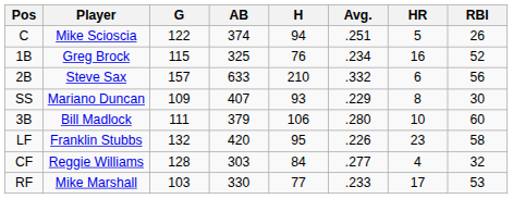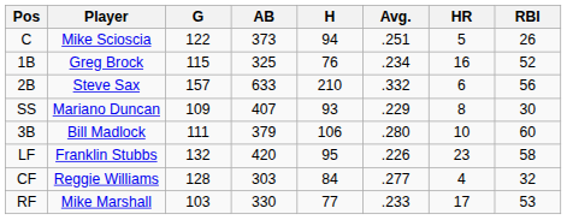C | AB: 374 -> 373
